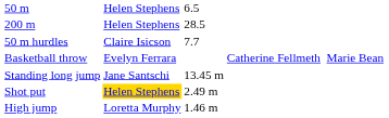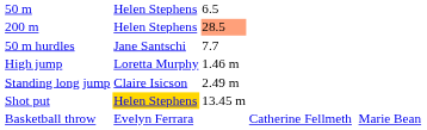200 m | column 3: no background -> lightsalmon background
50 m hurdles | column 2: Claire Isicson -> Jane Santschi
rows swapped: High jump <-> Basketball throw
Standing long jump | column 2: Jane Santschi -> Claire Isicson
Standing long jump | column 3: 13.45 m -> 2.49 m
Shot put | column 3: 2.49 m -> 13.45 m
